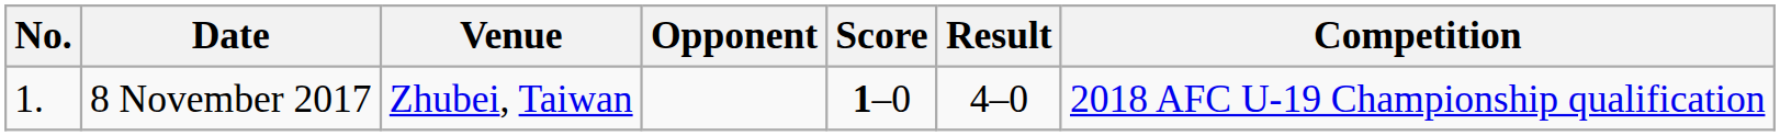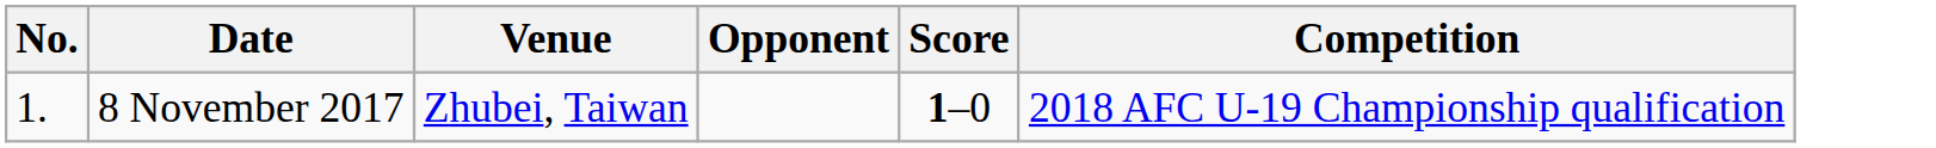- column: Result | 4–0
